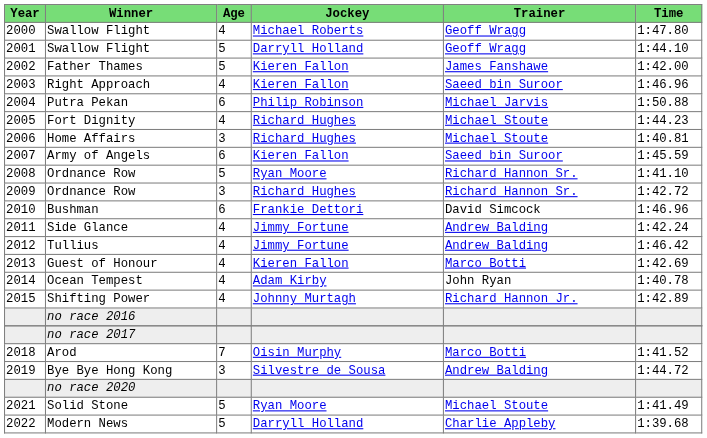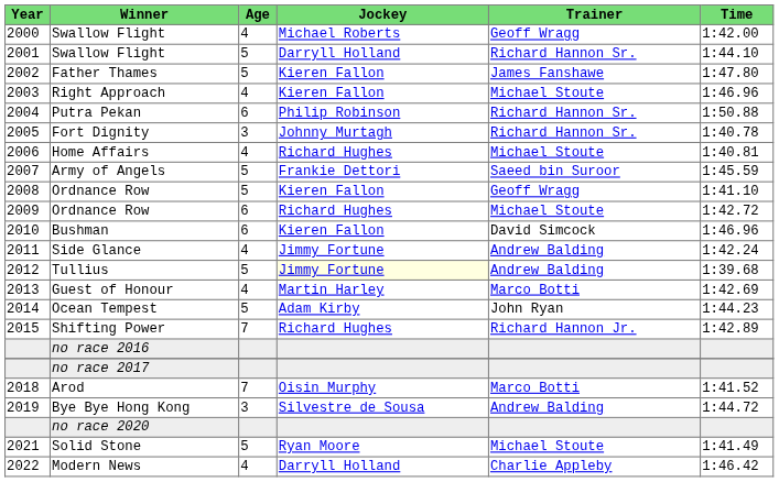2000 / Swallow Flight | Time: 1:47.80 -> 1:42.00
2001 / Swallow Flight | Trainer: Geoff Wragg -> Richard Hannon Sr.
Father Thames | Time: 1:42.00 -> 1:47.80
Right Approach | Trainer: Saeed bin Suroor -> Michael Stoute
Putra Pekan | Trainer: Michael Jarvis -> Richard Hannon Sr.
Fort Dignity | Age: 4 -> 3
Fort Dignity | Jockey: Richard Hughes -> Johnny Murtagh
Fort Dignity | Trainer: Michael Stoute -> Richard Hannon Sr.
Fort Dignity | Time: 1:44.23 -> 1:40.78
Home Affairs | Age: 3 -> 4
Army of Angels | Age: 6 -> 5
Army of Angels | Jockey: Kieren Fallon -> Frankie Dettori
2008 / Ordnance Row | Jockey: Ryan Moore -> Kieren Fallon
2008 / Ordnance Row | Trainer: Richard Hannon Sr. -> Geoff Wragg
2009 / Ordnance Row | Age: 3 -> 6
2009 / Ordnance Row | Trainer: Richard Hannon Sr. -> Michael Stoute
Bushman | Jockey: Frankie Dettori -> Kieren Fallon
Tullius | Age: 4 -> 5
Tullius | Jockey: no background -> lightyellow background
Tullius | Time: 1:46.42 -> 1:39.68
Guest of Honour | Jockey: Kieren Fallon -> Martin Harley
Ocean Tempest | Age: 4 -> 5
Ocean Tempest | Time: 1:40.78 -> 1:44.23
Shifting Power | Age: 4 -> 7
Shifting Power | Jockey: Johnny Murtagh -> Richard Hughes
Modern News | Age: 5 -> 4
Modern News | Time: 1:39.68 -> 1:46.42
